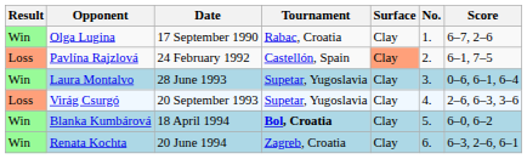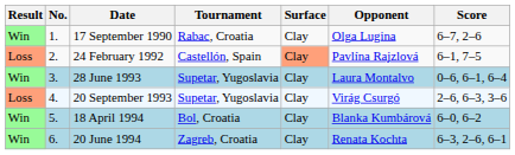columns swapped: No. <-> Opponent
18 April 1994 | Tournament: bold -> normal
